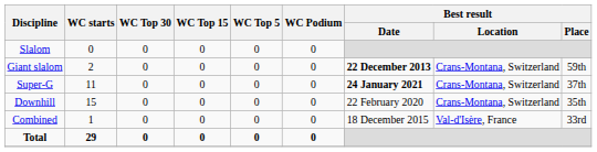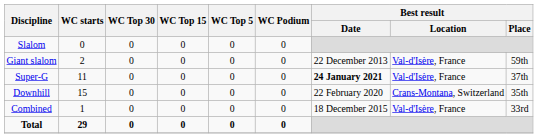Giant slalom | Best result / Date: bold -> normal
Giant slalom | Best result / Location: Crans-Montana, Switzerland -> Val-d'Isère, France
Super-G | Best result / Location: Crans-Montana, Switzerland -> Val-d'Isère, France
